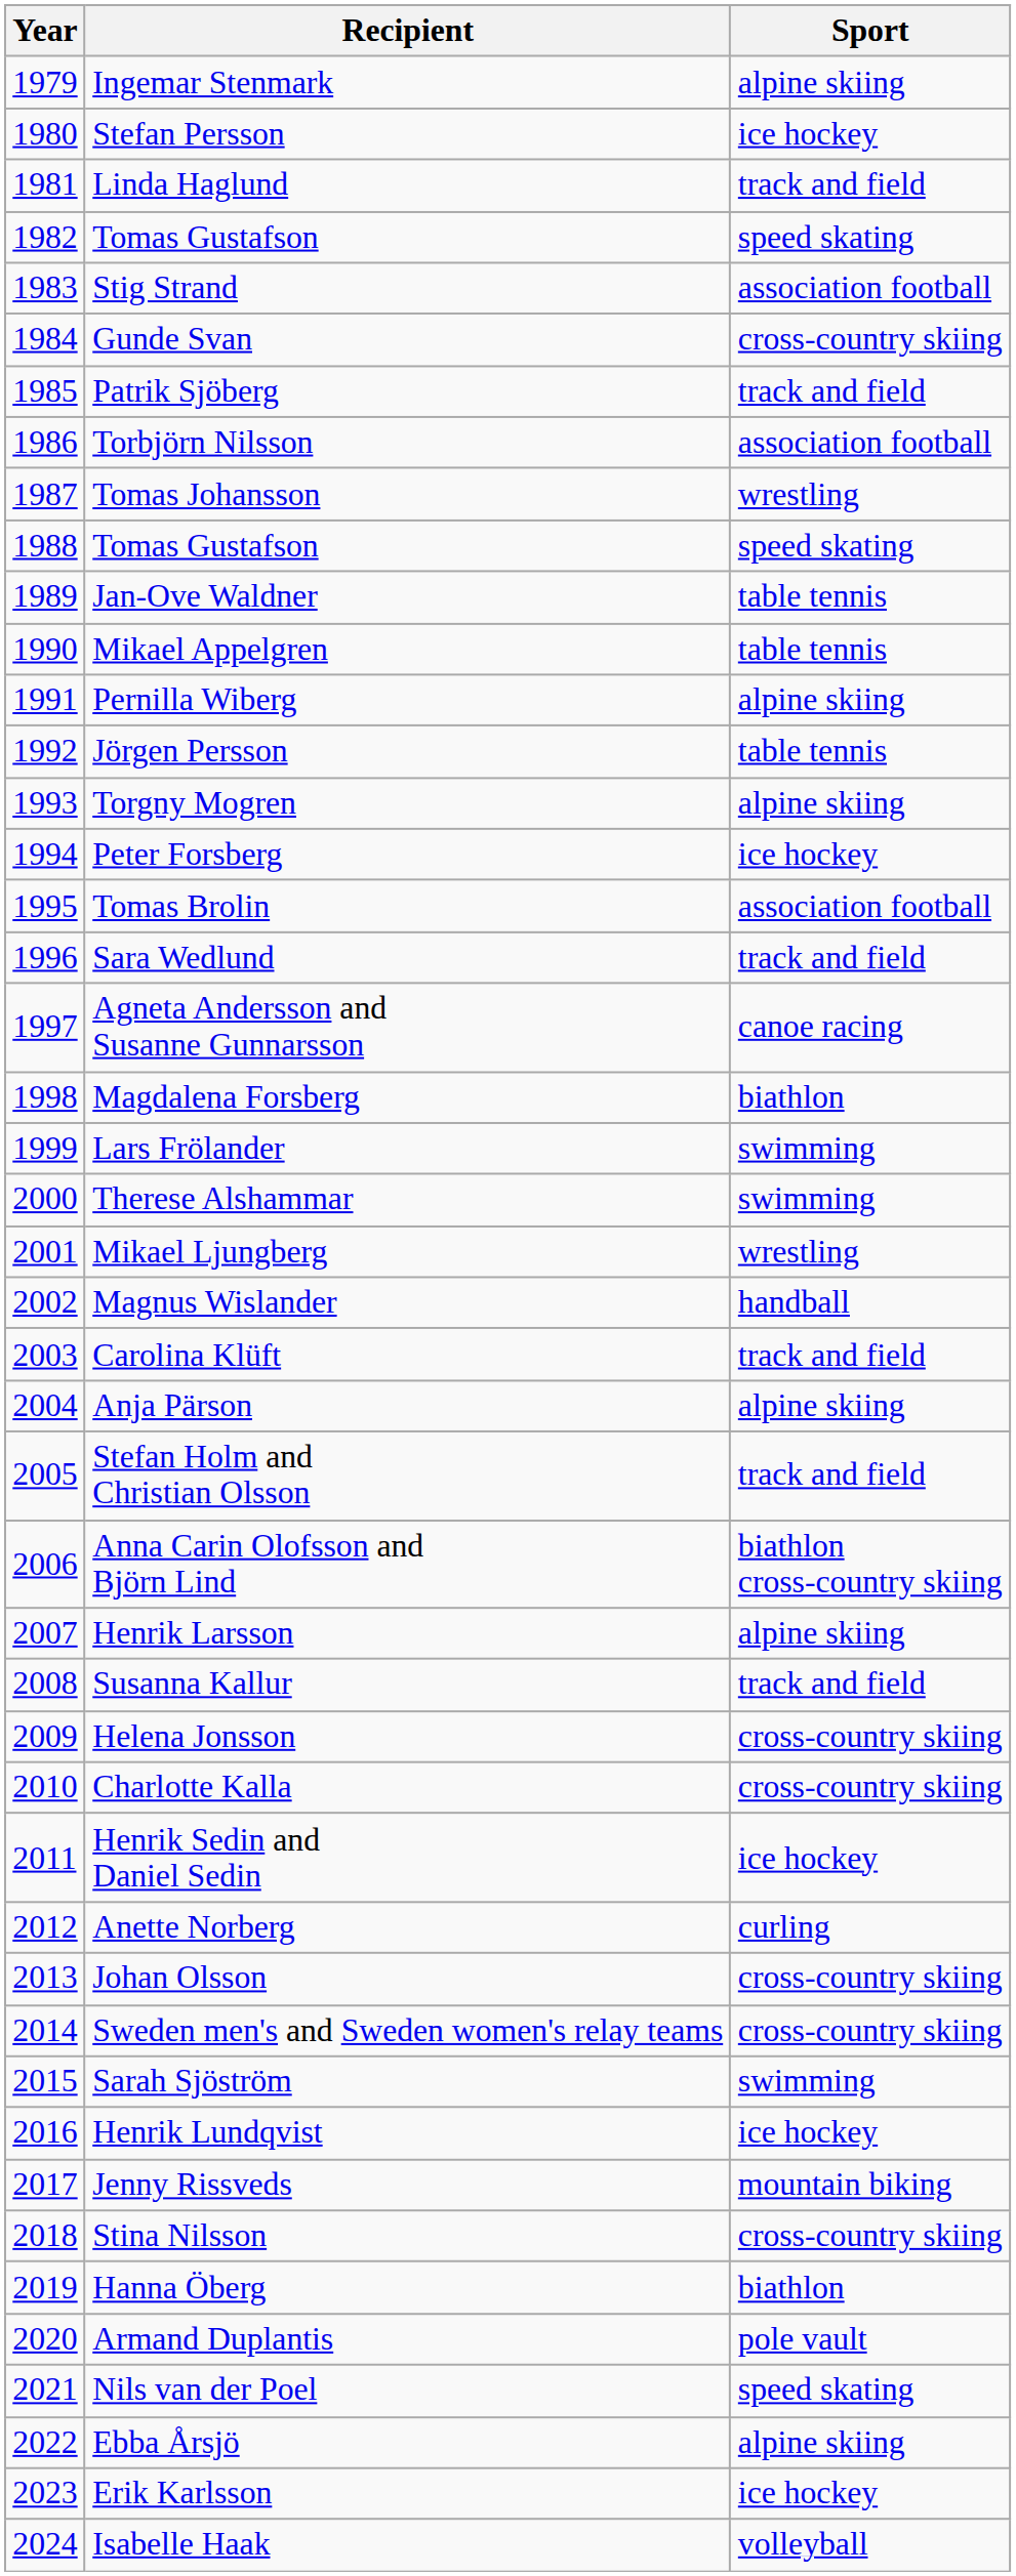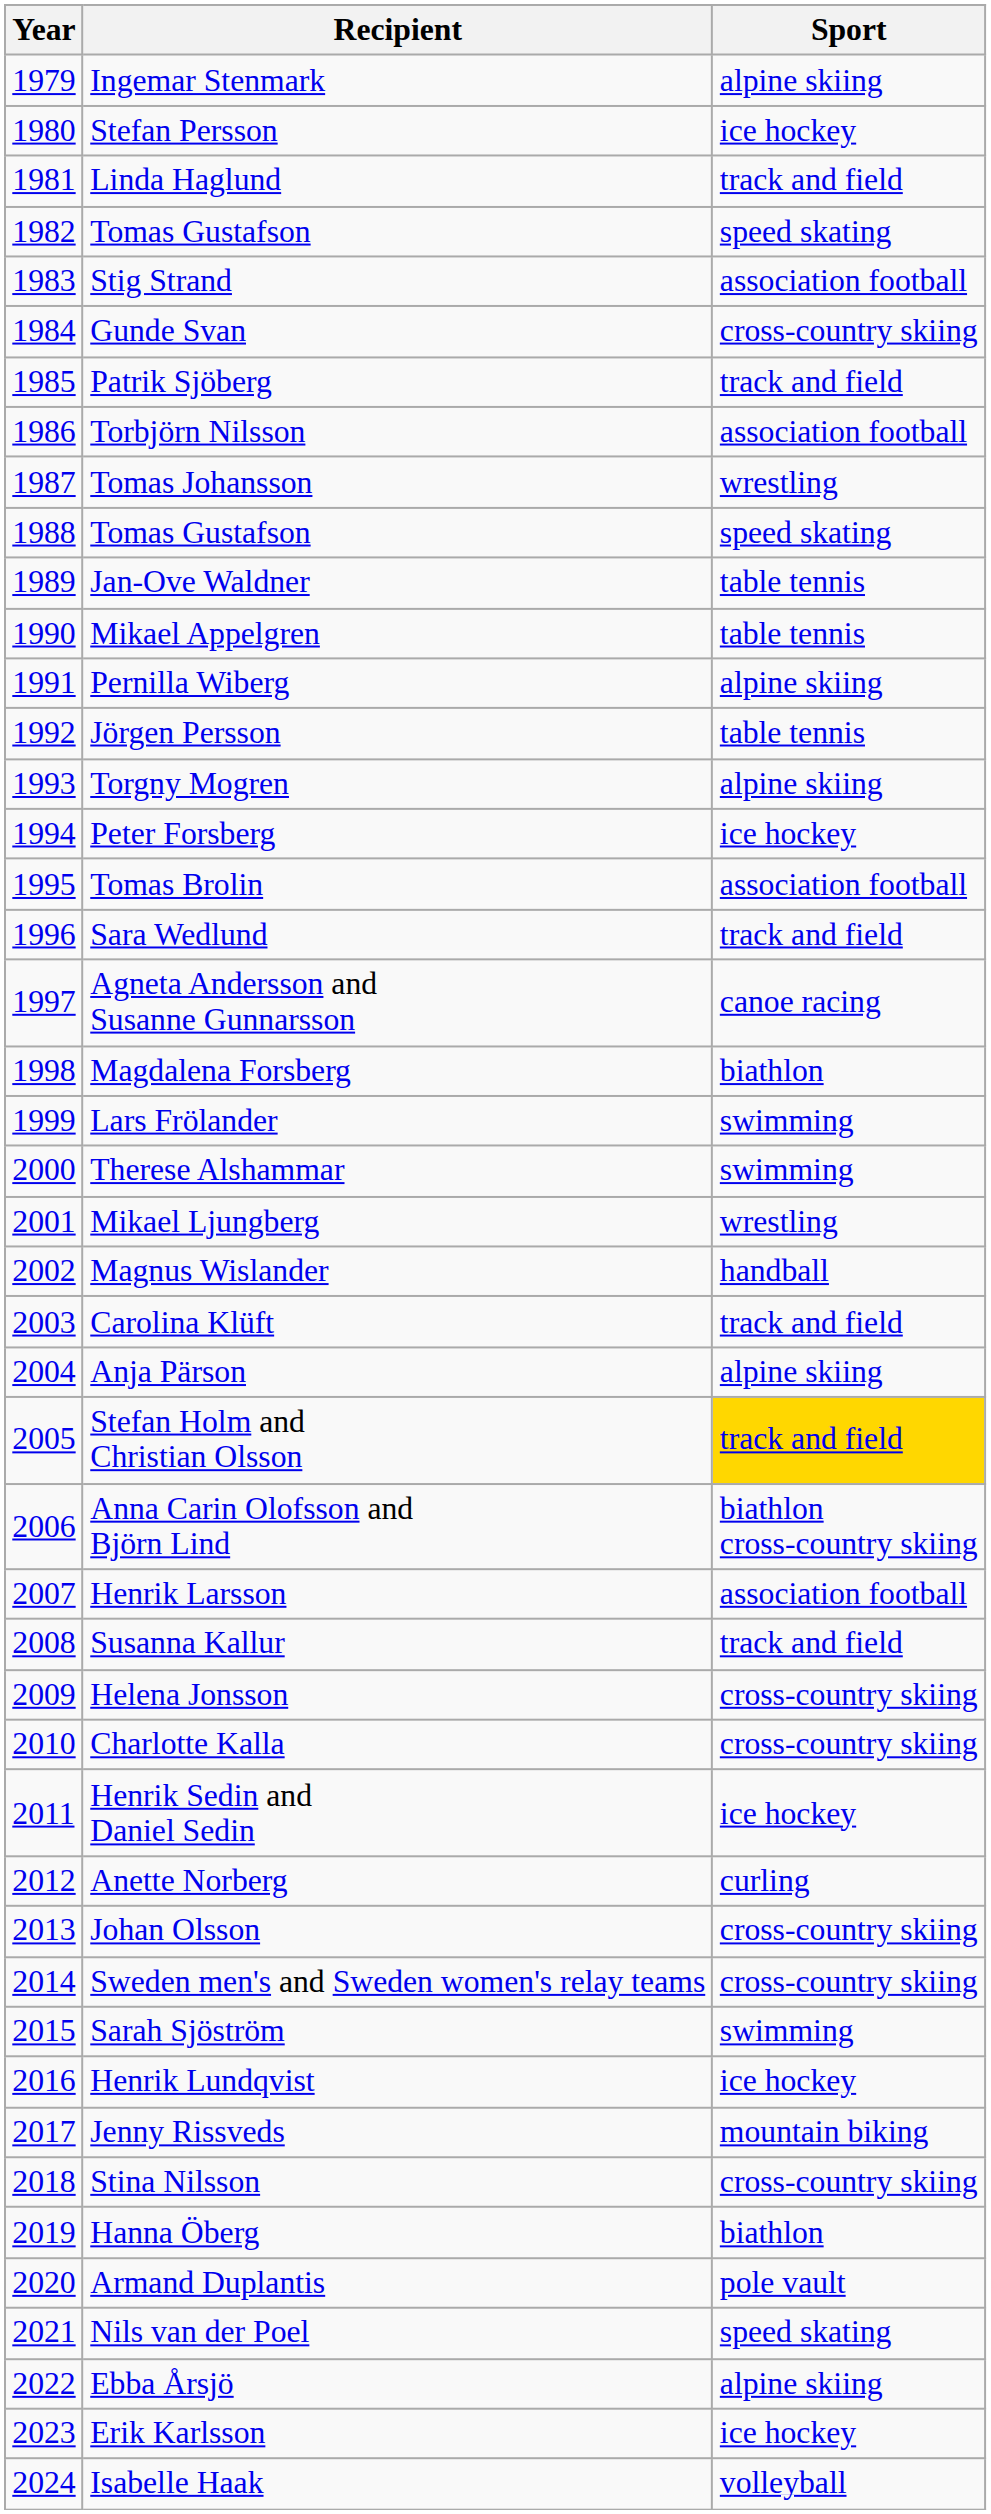Stefan Holm and Christian Olsson | Sport: no background -> gold background
Henrik Larsson | Sport: alpine skiing -> association football
